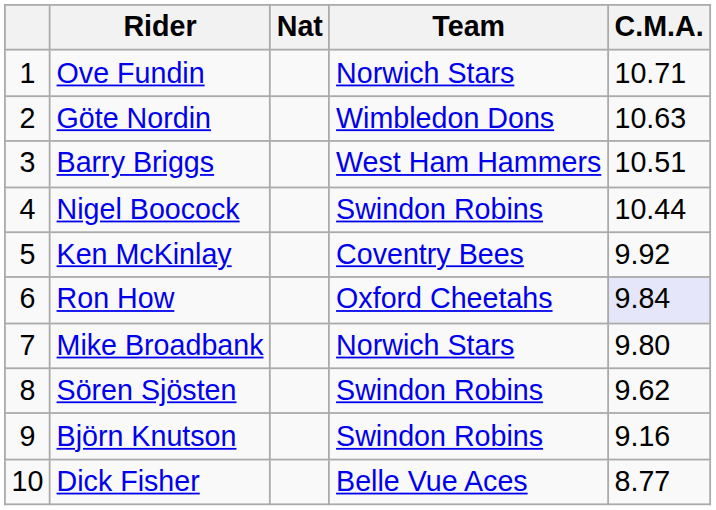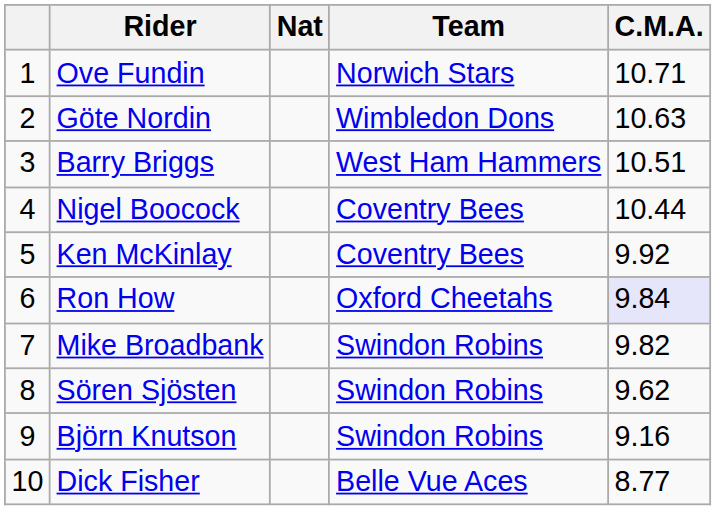Nigel Boocock | Team: Swindon Robins -> Coventry Bees
Mike Broadbank | Team: Norwich Stars -> Swindon Robins
Mike Broadbank | C.M.A.: 9.80 -> 9.82
